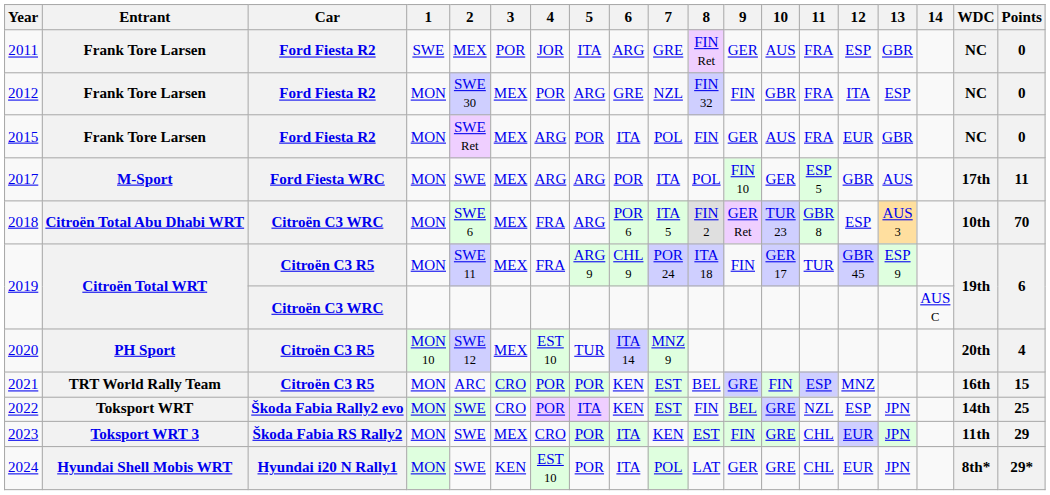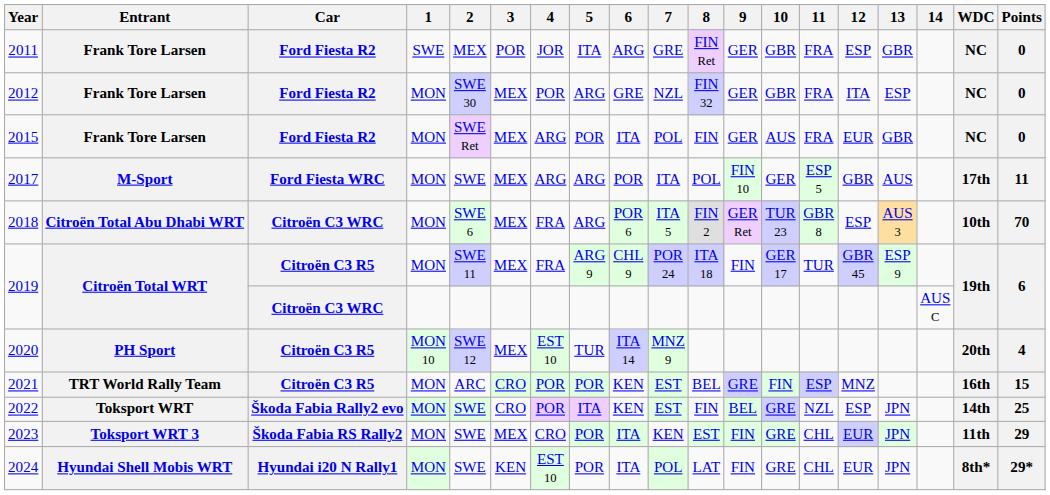2011 | 10: AUS -> GBR
2012 | 9: FIN -> GER
2024 | 9: GER -> FIN
